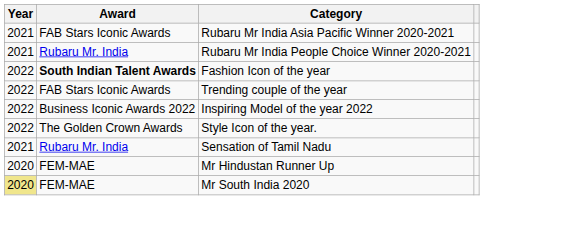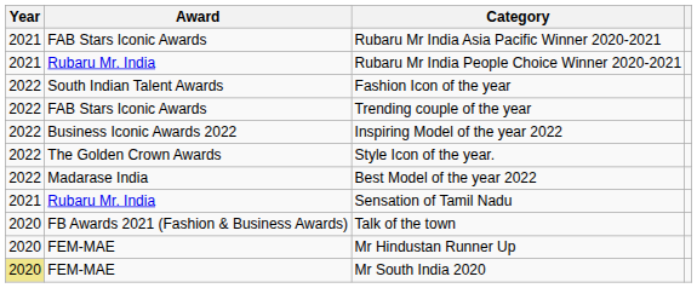Fashion Icon of the year | Award: bold -> normal
+ row: 2022 | Madarase India | Best Model of the year 2022
+ row: 2020 | FB Awards 2021 (Fashion & Business Awards) | Talk of the town
